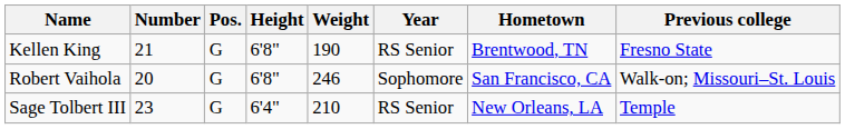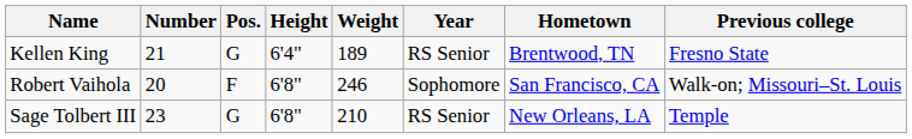Kellen King | Height: 6'8" -> 6'4"
Kellen King | Weight: 190 -> 189
Robert Vaihola | Pos.: G -> F
Sage Tolbert III | Height: 6'4" -> 6'8"
